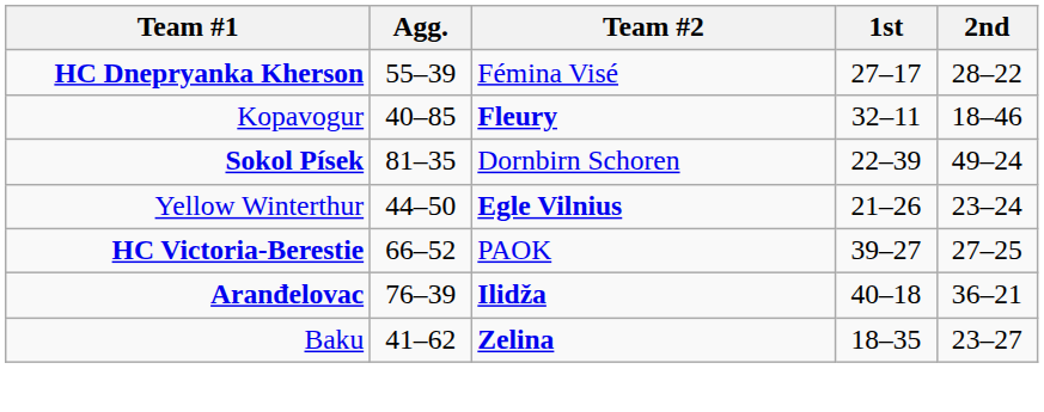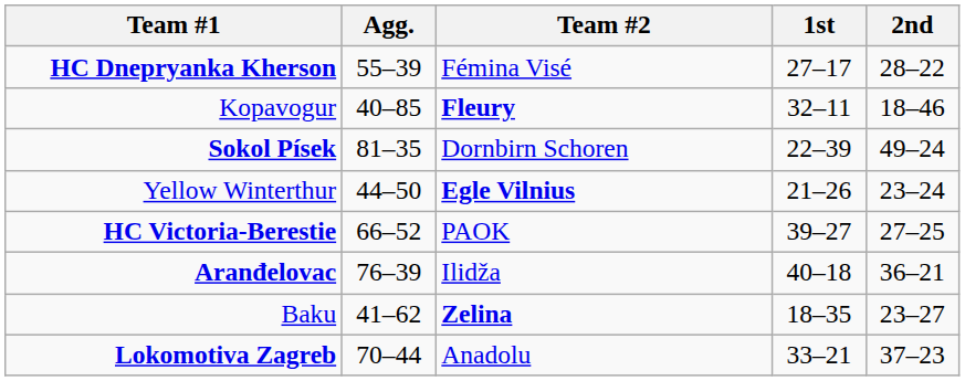Aranđelovac | Team #2: bold -> normal
+ row: Lokomotiva Zagreb | 70–44 | Anadolu | 33–21 | 37–23
